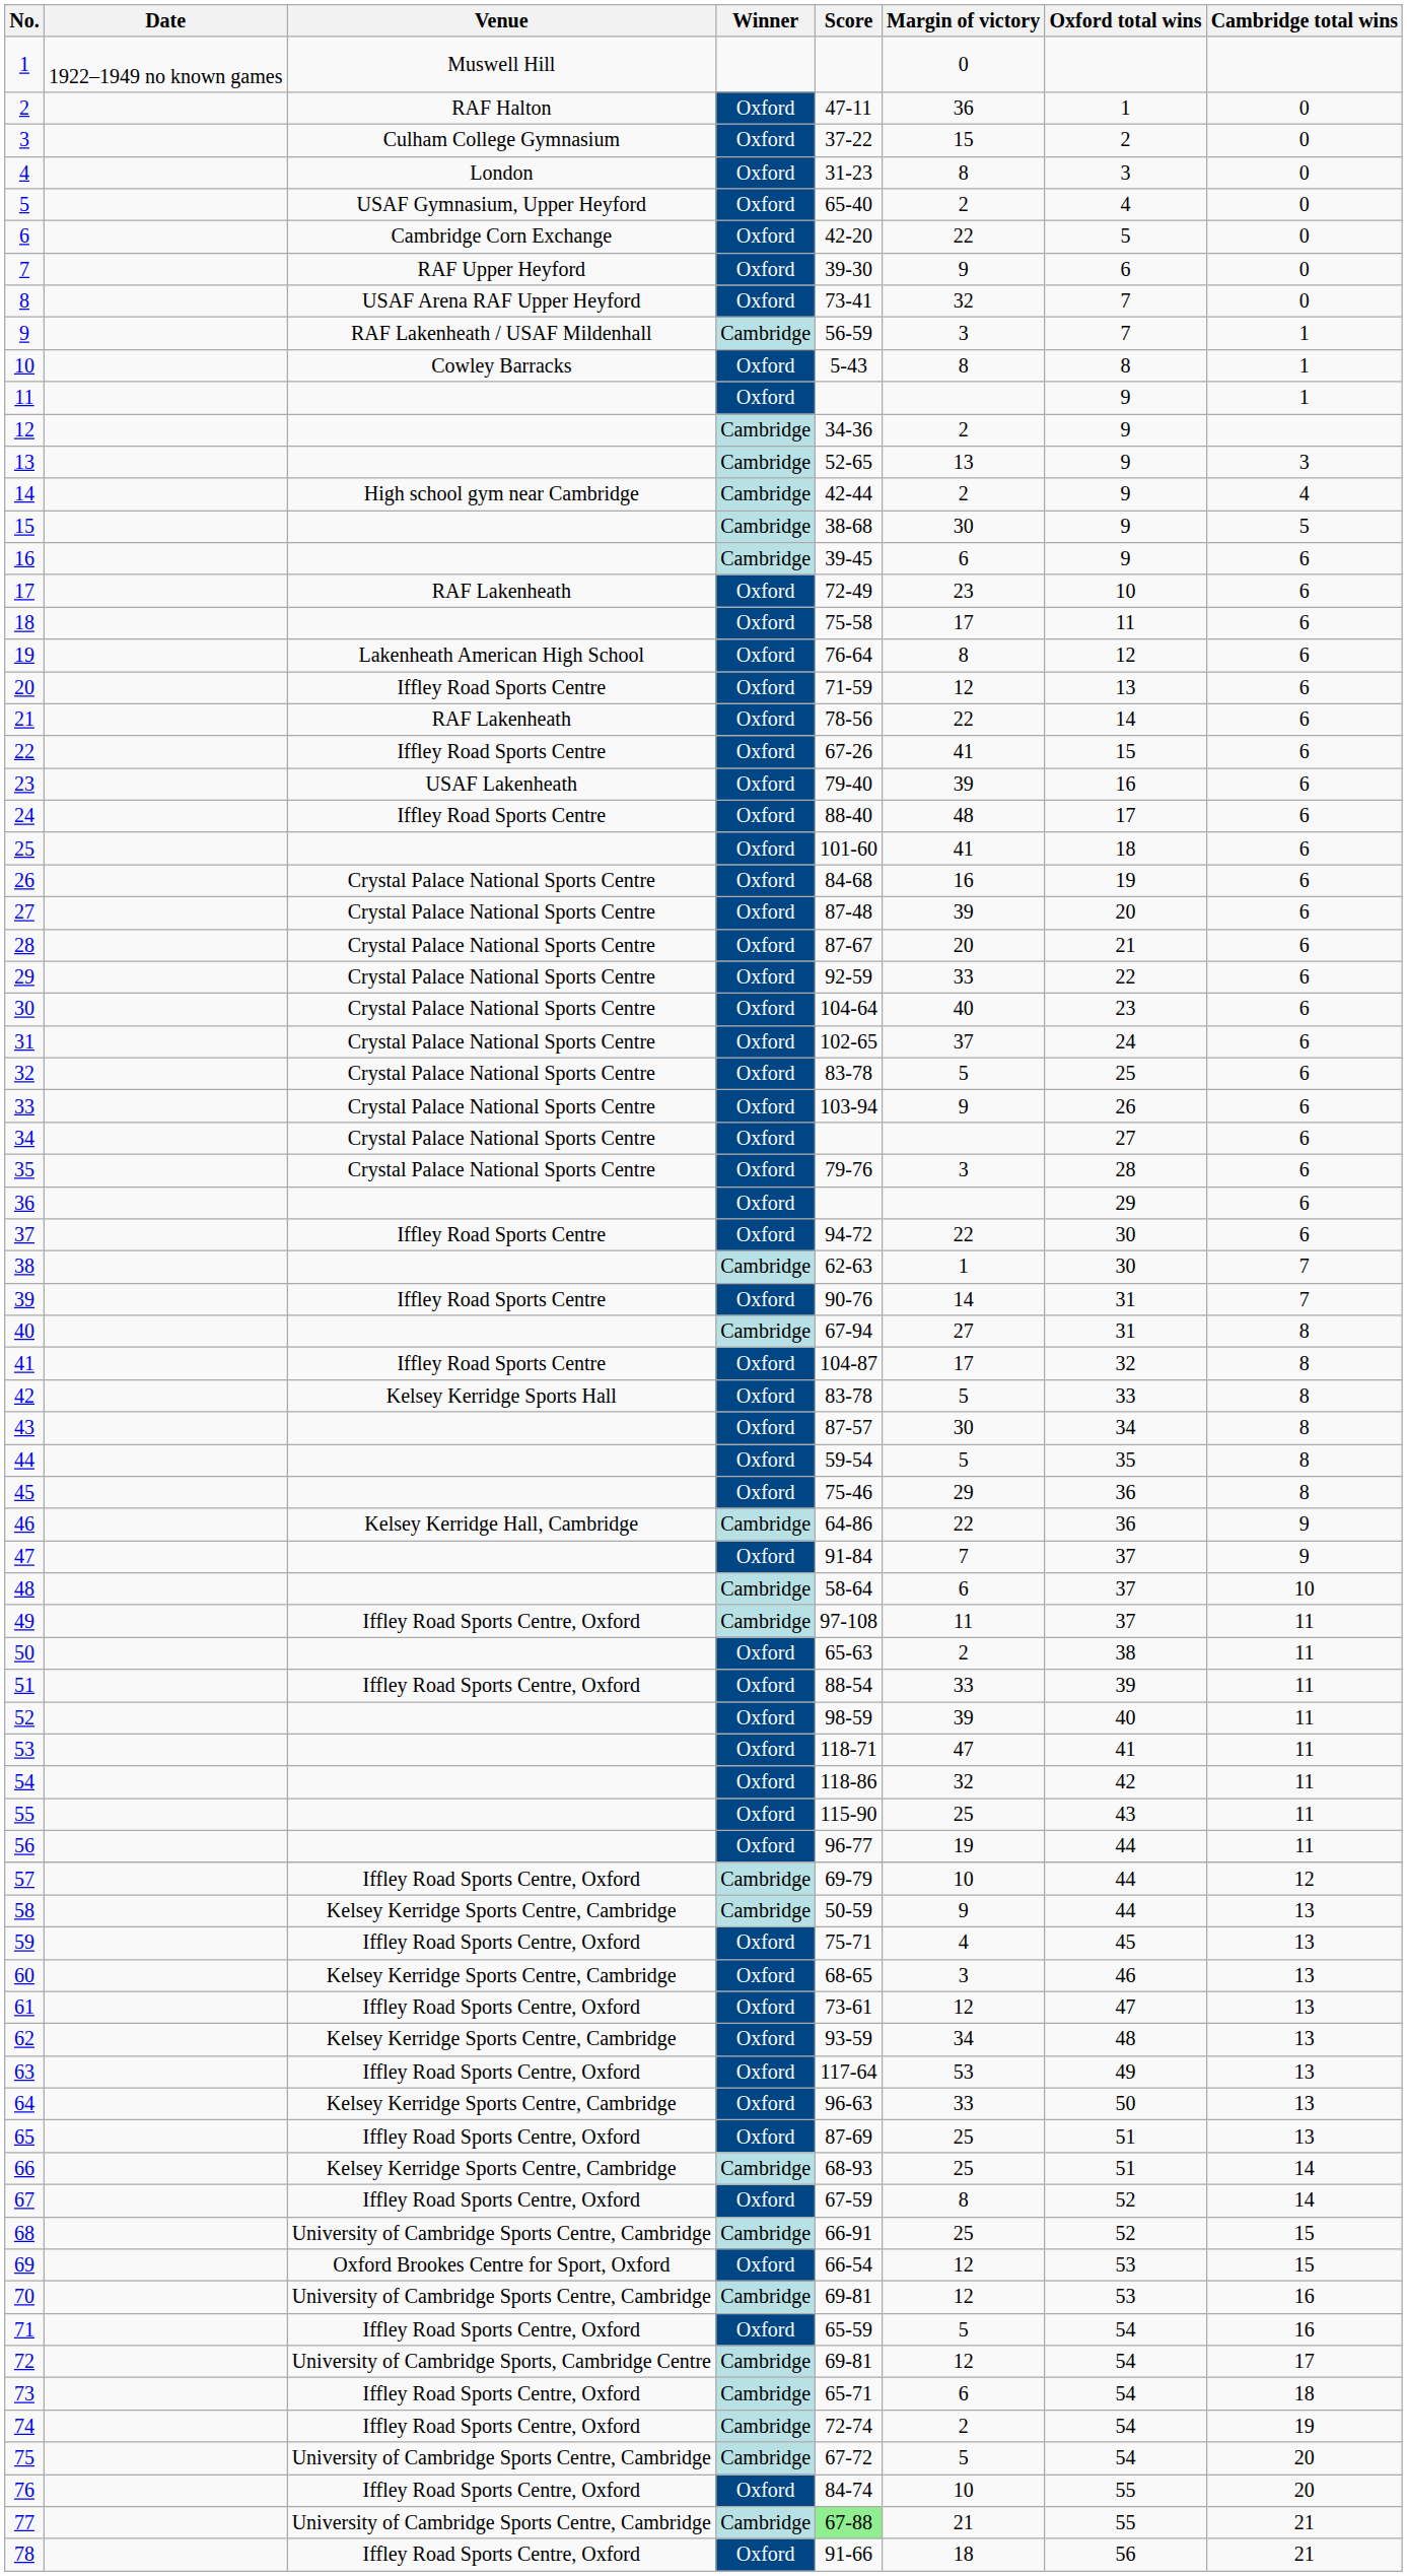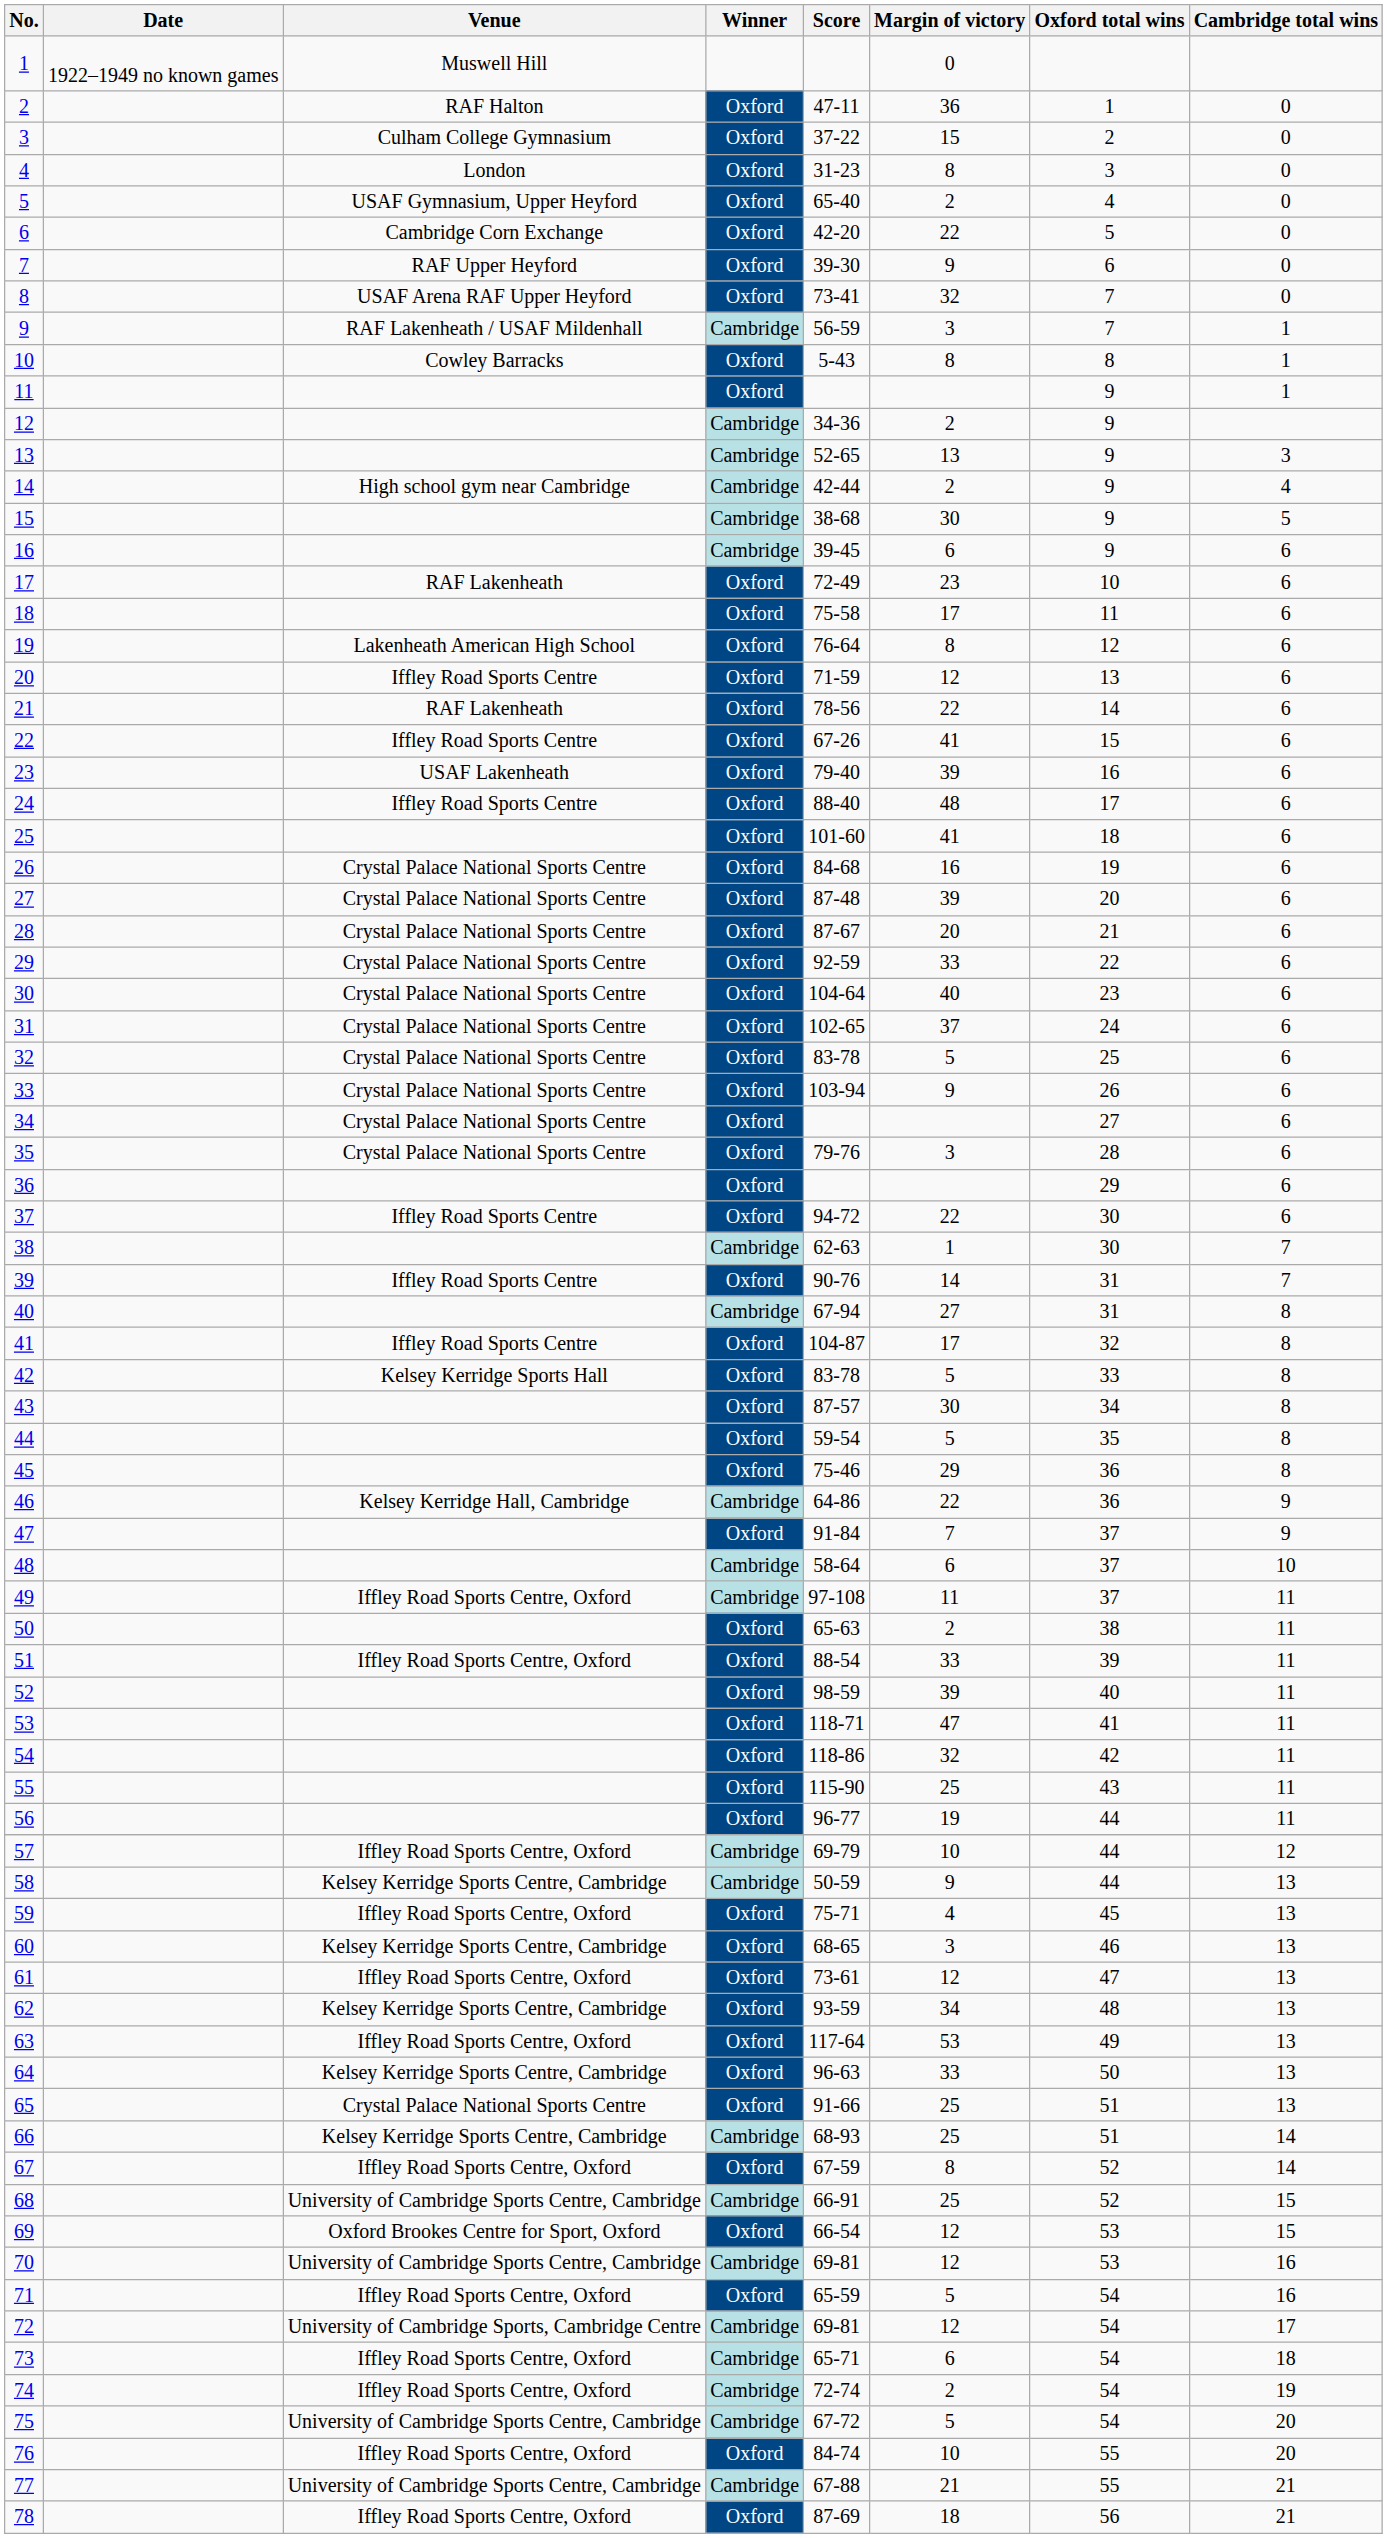65 | Venue: Iffley Road Sports Centre, Oxford -> Crystal Palace National Sports Centre
65 | Score: 87-69 -> 91-66
77 | Score: lightgreen background -> no background
78 | Score: 91-66 -> 87-69
